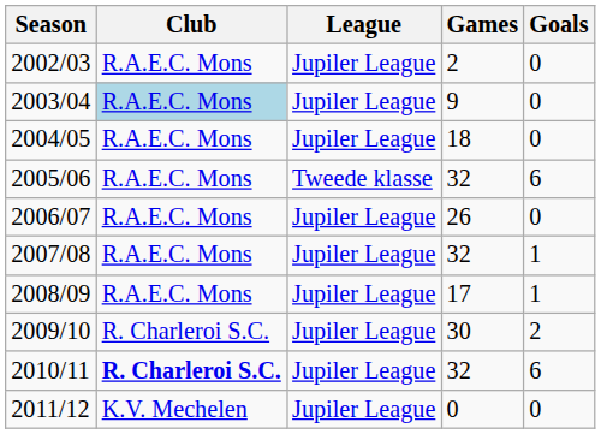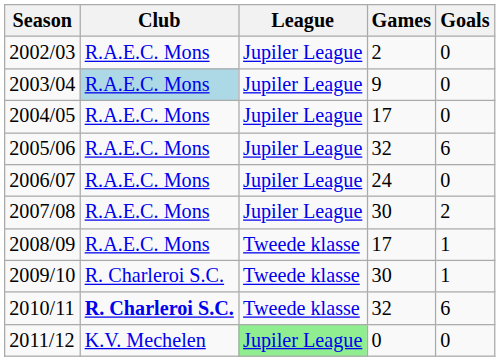2004/05 | Games: 18 -> 17
2005/06 | League: Tweede klasse -> Jupiler League
2006/07 | Games: 26 -> 24
2007/08 | Games: 32 -> 30
2007/08 | Goals: 1 -> 2
2008/09 | League: Jupiler League -> Tweede klasse
2009/10 | League: Jupiler League -> Tweede klasse
2009/10 | Goals: 2 -> 1
2010/11 | League: Jupiler League -> Tweede klasse
2011/12 | League: no background -> lightgreen background
